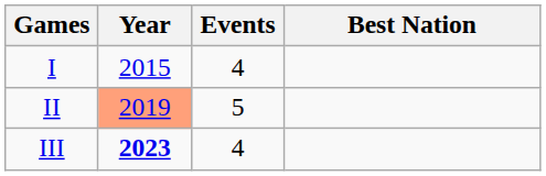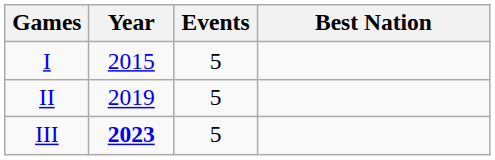I | Events: 4 -> 5
II | Year: lightsalmon background -> no background
III | Events: 4 -> 5
